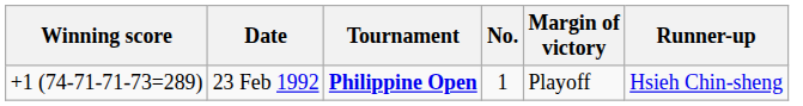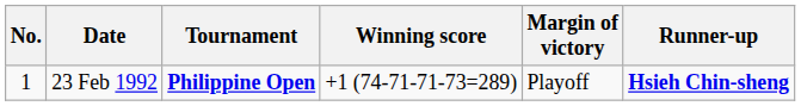columns swapped: No. <-> Winning score
23 Feb 1992 | Runner-up: normal -> bold
